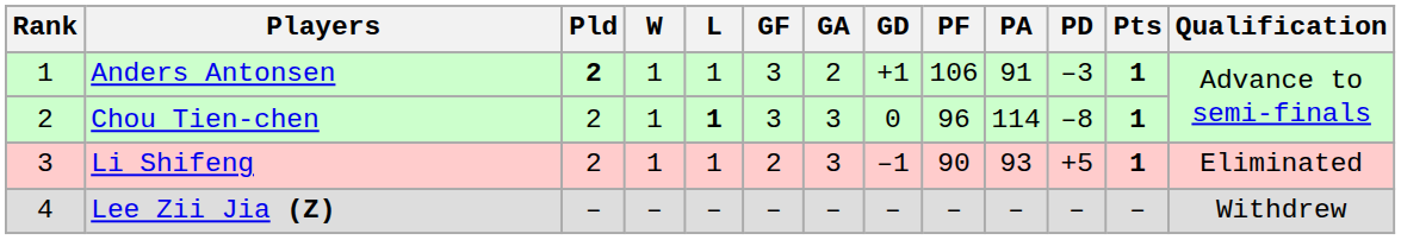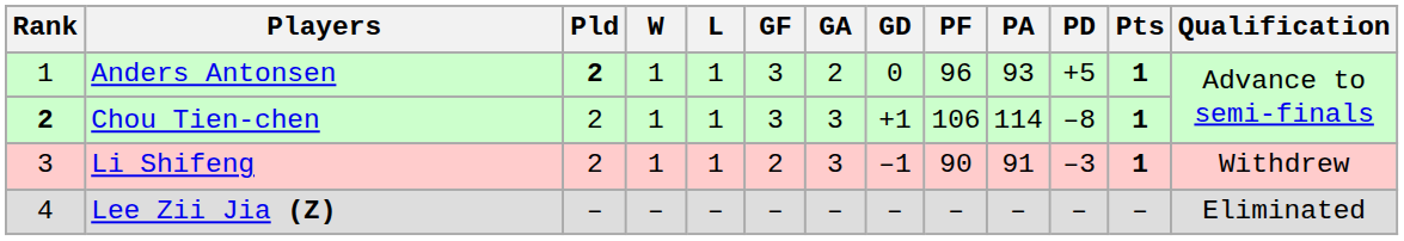Anders Antonsen | GD: +1 -> 0
Anders Antonsen | PF: 106 -> 96
Anders Antonsen | PA: 91 -> 93
Anders Antonsen | PD: –3 -> +5
Chou Tien-chen | Rank: normal -> bold
Chou Tien-chen | L: bold -> normal
Chou Tien-chen | GD: 0 -> +1
Chou Tien-chen | PF: 96 -> 106
Li Shifeng | PA: 93 -> 91
Li Shifeng | PD: +5 -> –3
Li Shifeng | Qualification: Eliminated -> Withdrew
Lee Zii Jia (Z) | Qualification: Withdrew -> Eliminated
